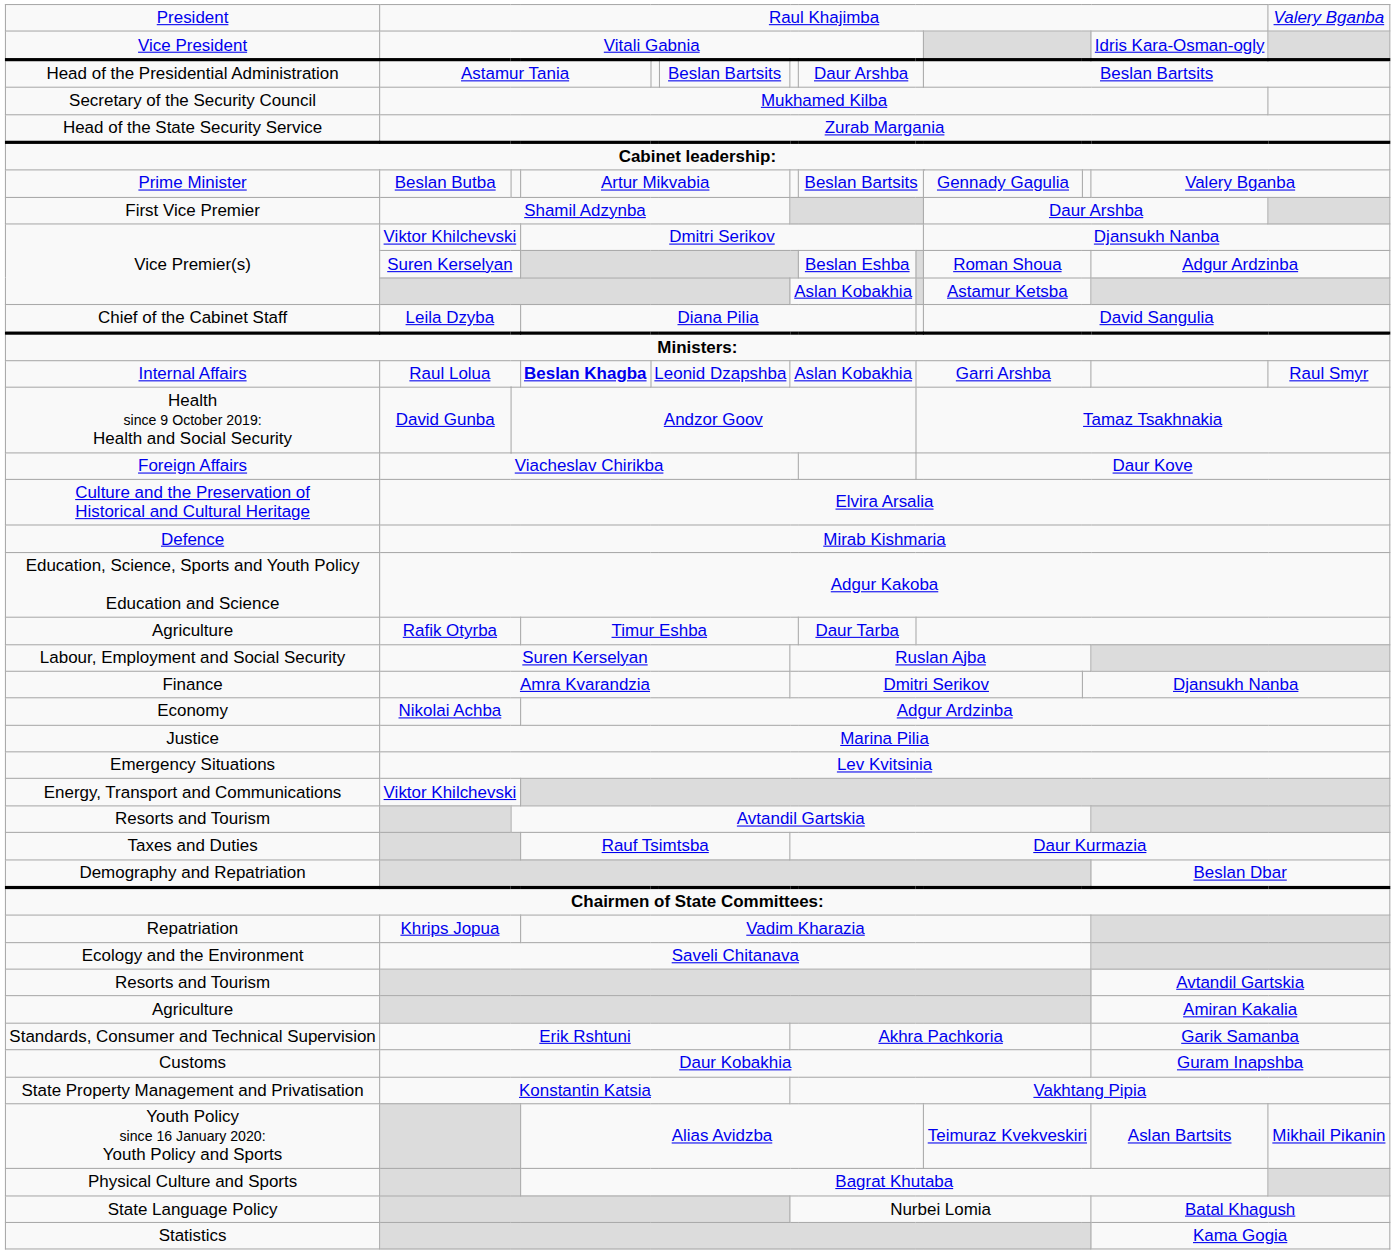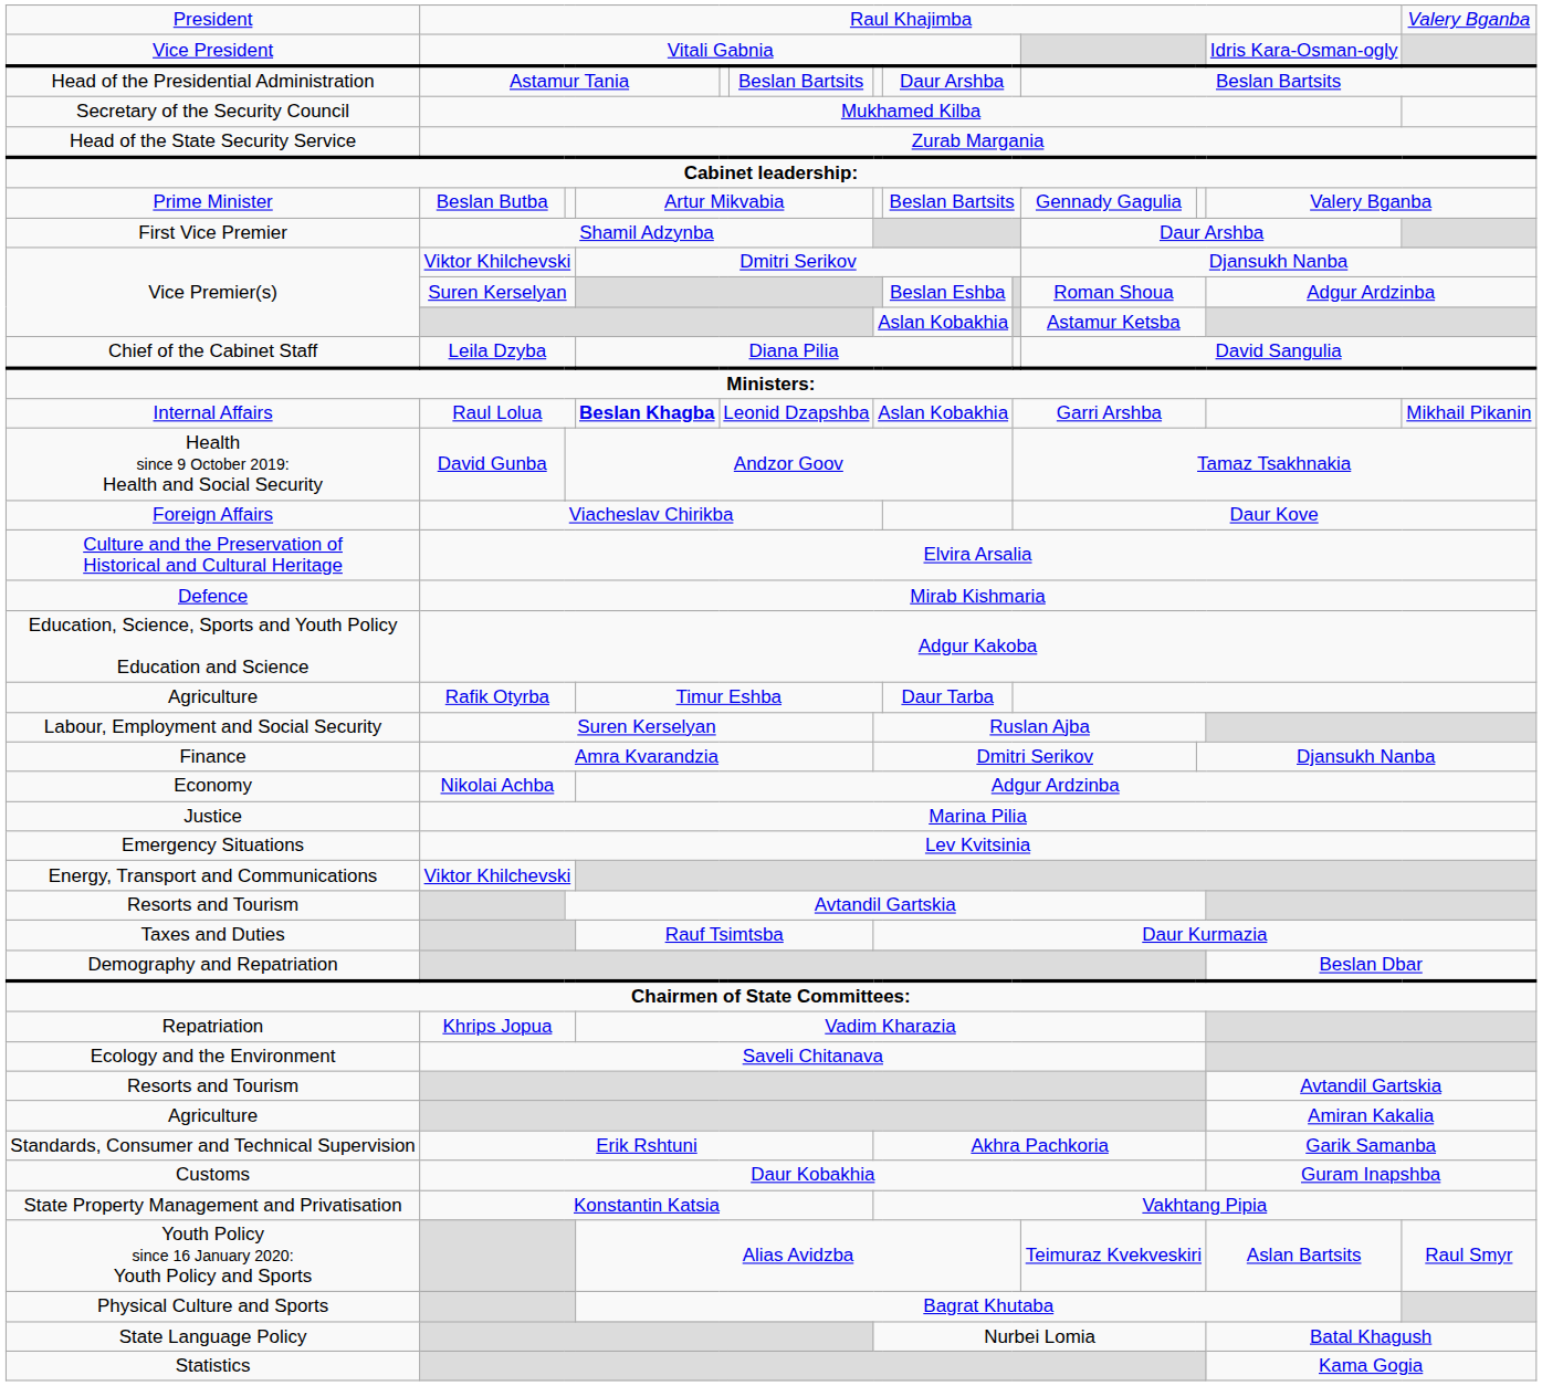Internal Affairs | column 16: Raul Smyr -> Mikhail Pikanin
Youth Policy since 16 January 2020: Youth Policy and Sports | column 16: Mikhail Pikanin -> Raul Smyr
